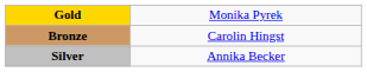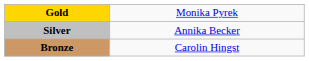rows swapped: Silver <-> Bronze
